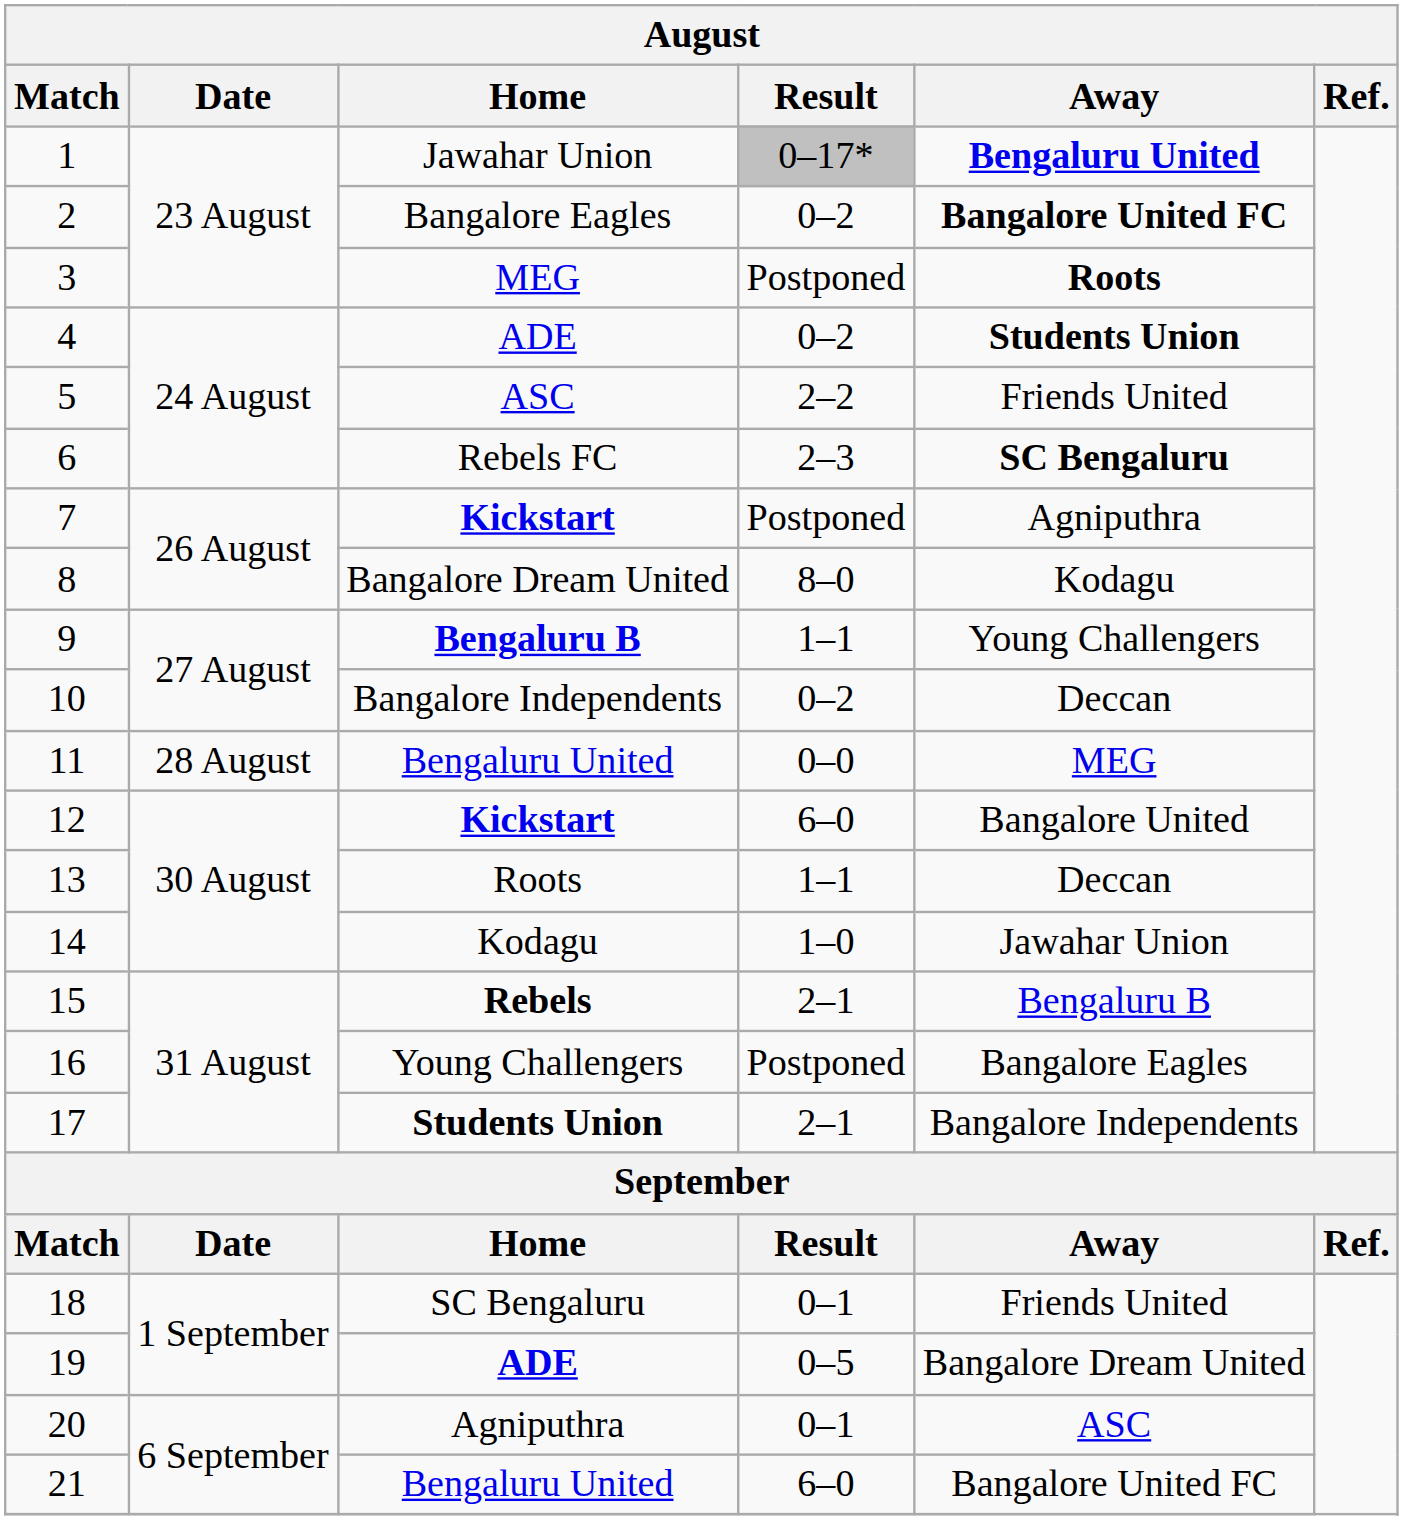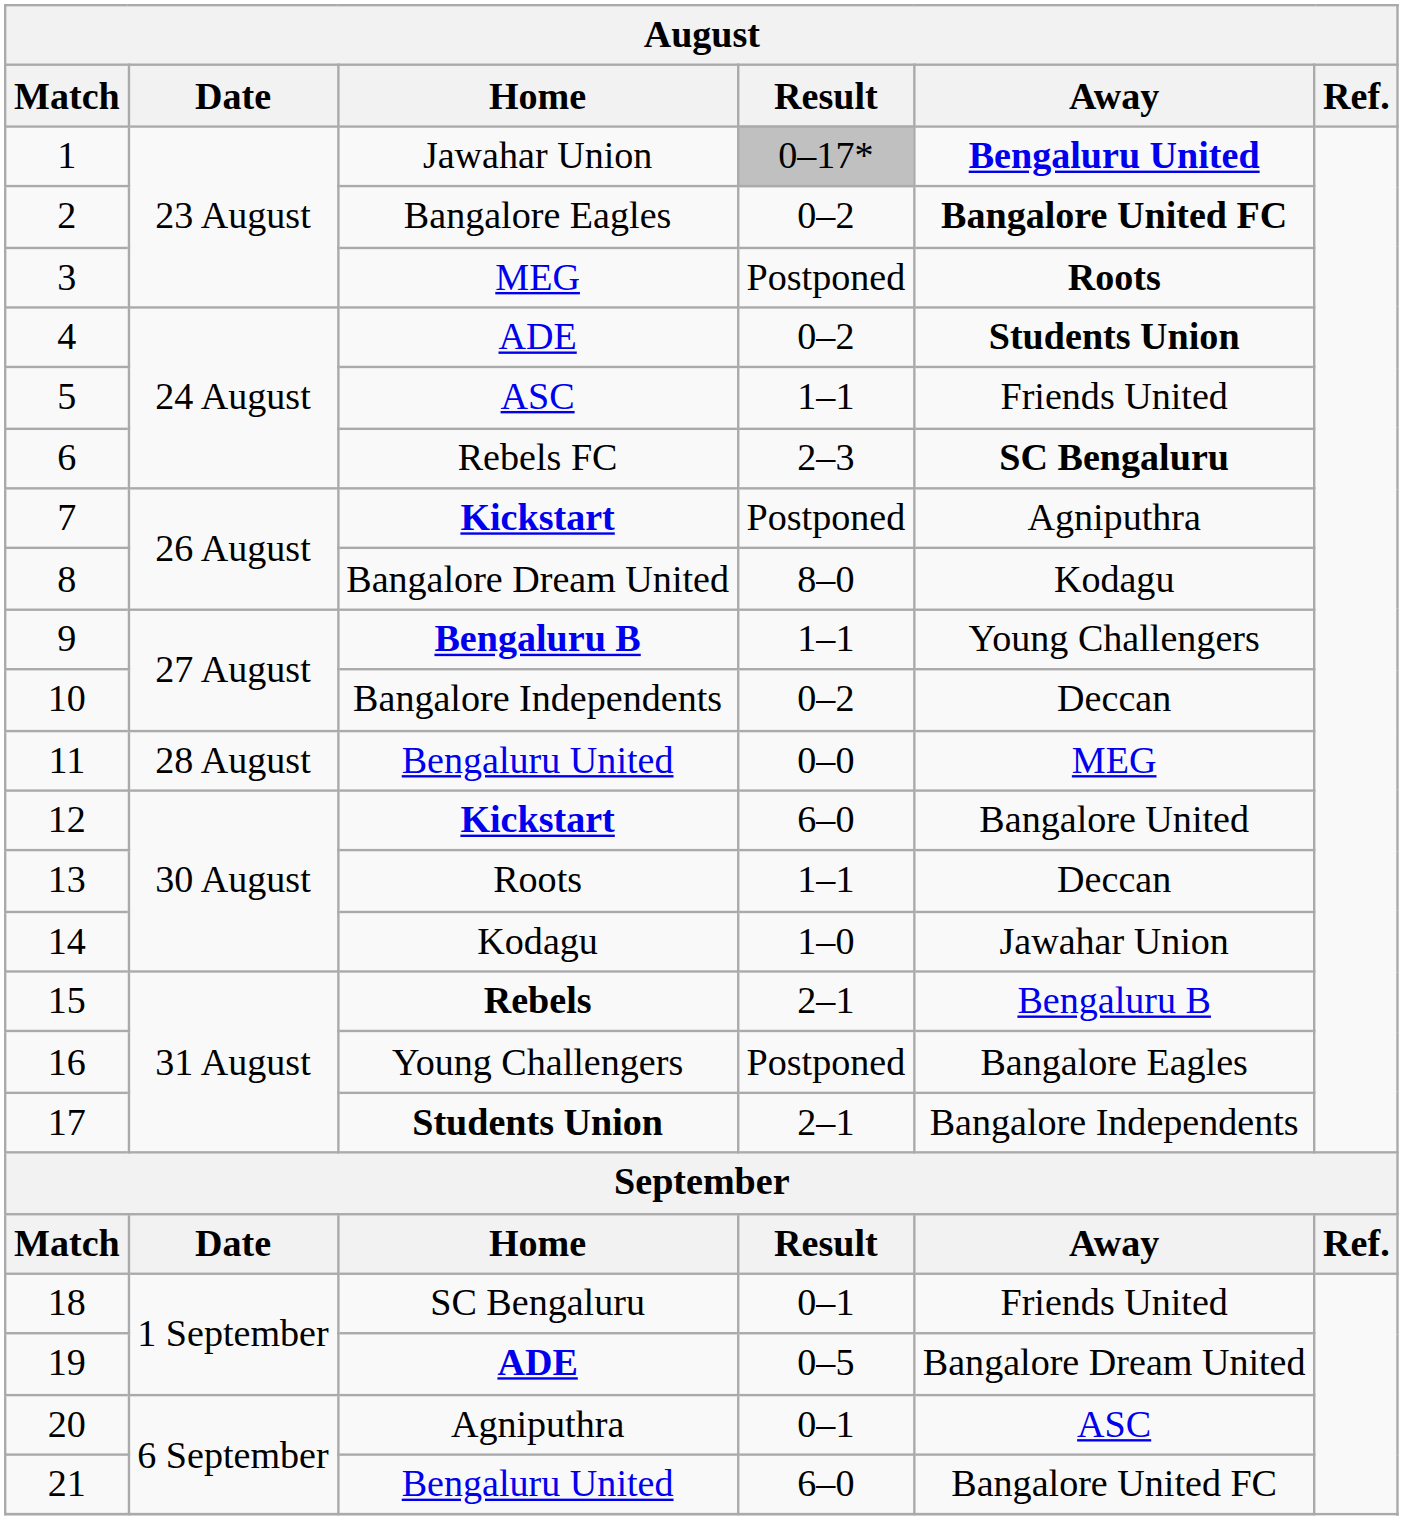5 | Result: 2–2 -> 1–1
